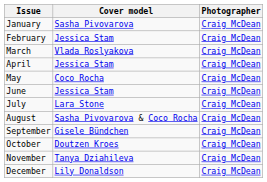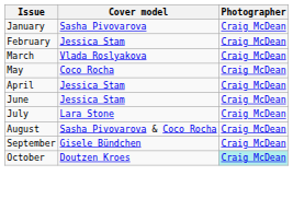rows swapped: April <-> May
October | Photographer: no background -> paleturquoise background
- row: November | Tanya Dziahileva | Craig McDean
- row: December | Lily Donaldson | Craig McDean
